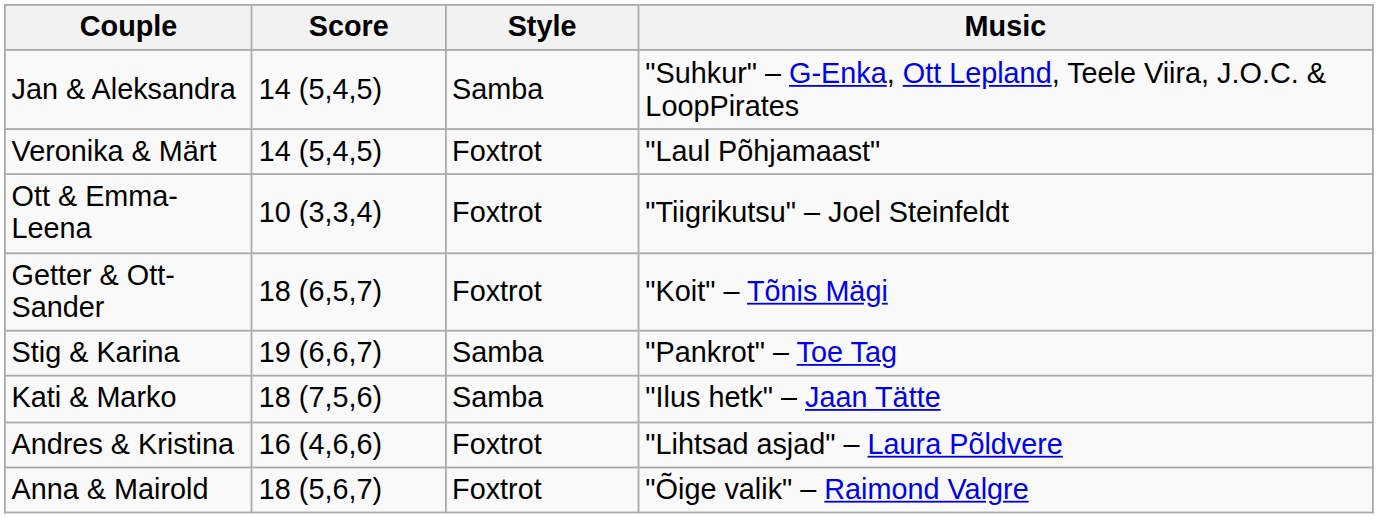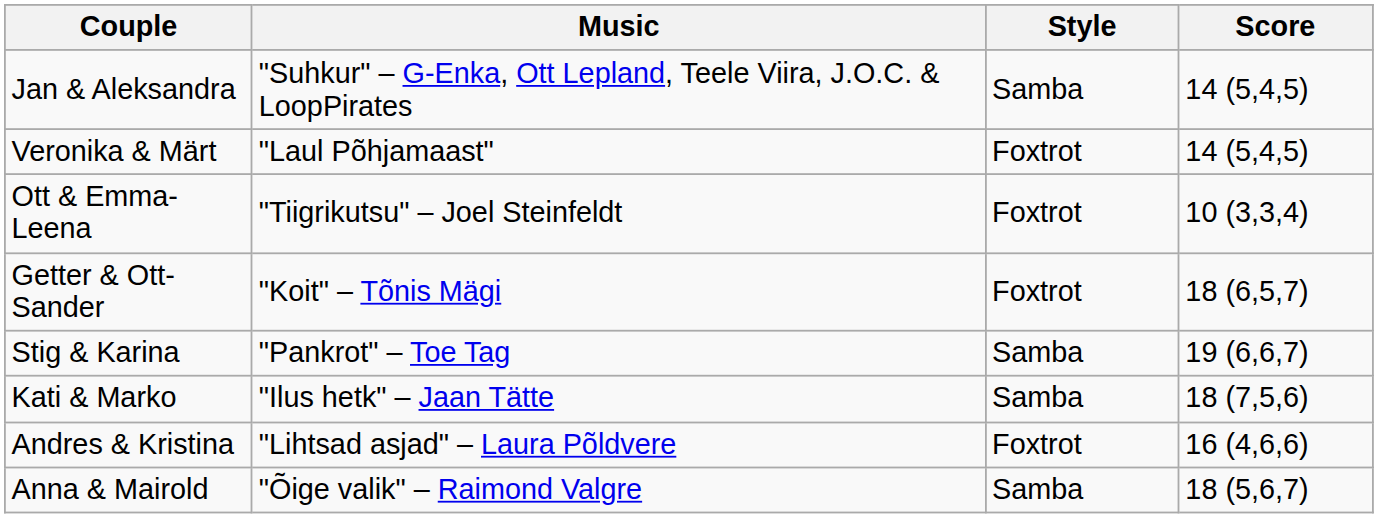columns swapped: Score <-> Music
Anna & Mairold | Style: Foxtrot -> Samba
